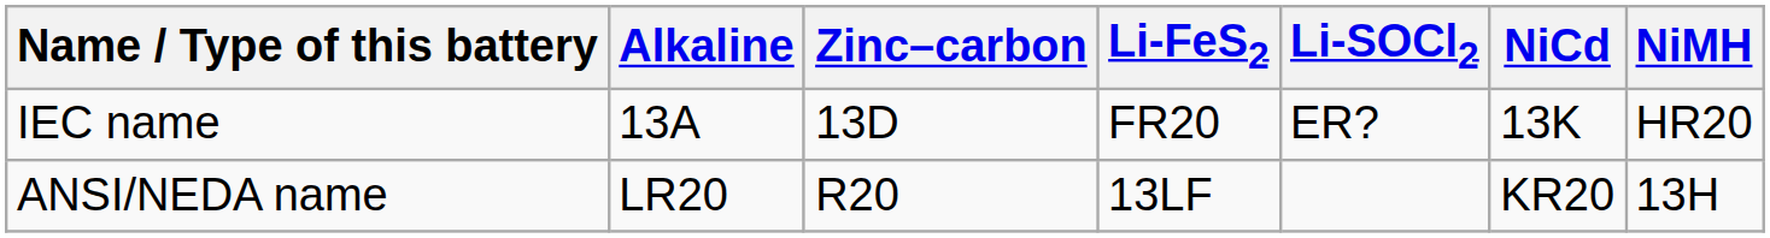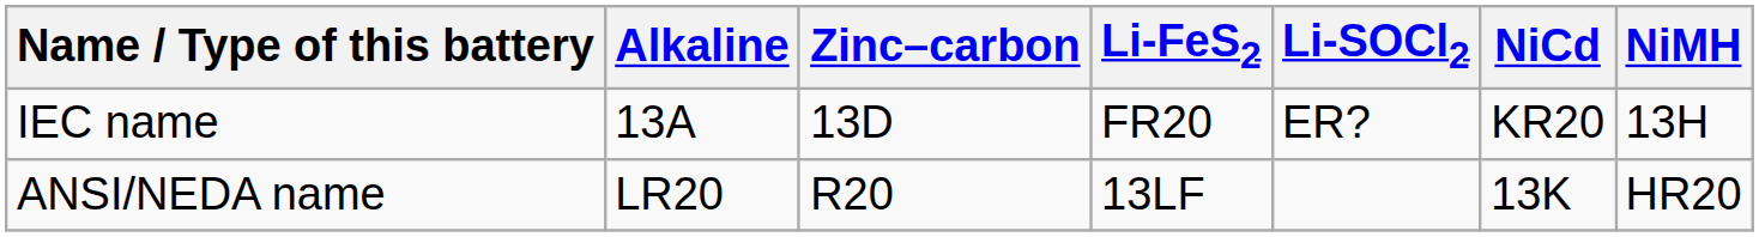IEC name | NiCd: 13K -> KR20
IEC name | NiMH: HR20 -> 13H
ANSI/NEDA name | NiCd: KR20 -> 13K
ANSI/NEDA name | NiMH: 13H -> HR20
